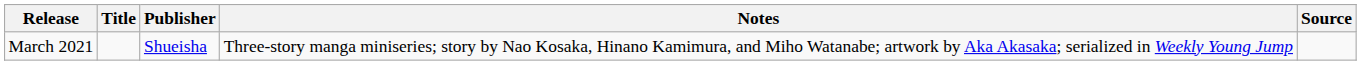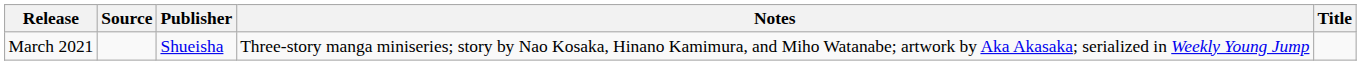columns swapped: Title <-> Source
